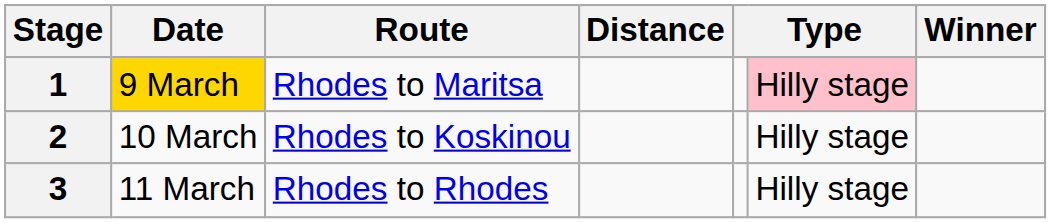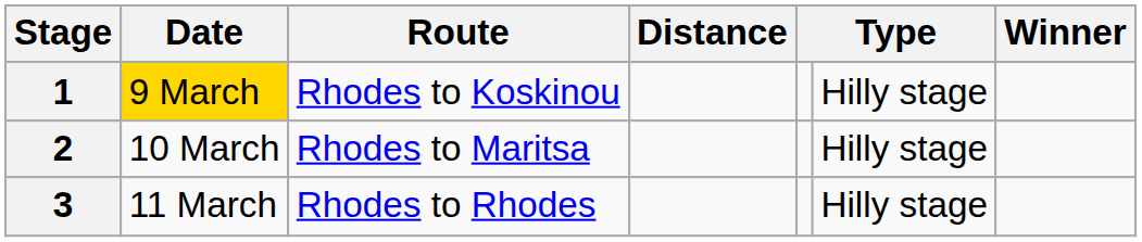1 | Route: Rhodes to Maritsa -> Rhodes to Koskinou
1 | column 6: pink background -> no background
2 | Route: Rhodes to Koskinou -> Rhodes to Maritsa
